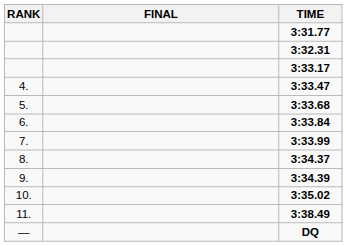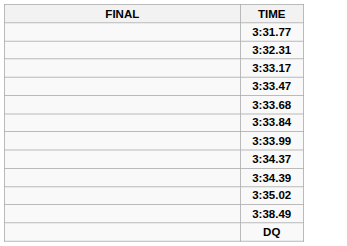- column: RANK | 4. | 5. | 6. | 7. | 8. | 9. | 10. | 11. | —
